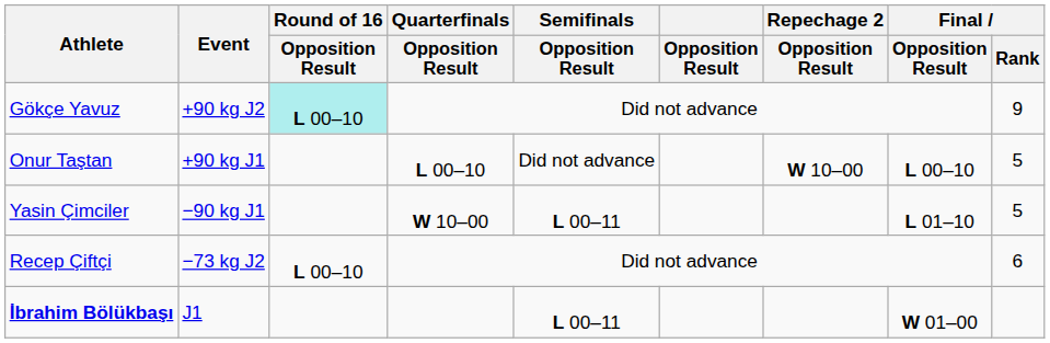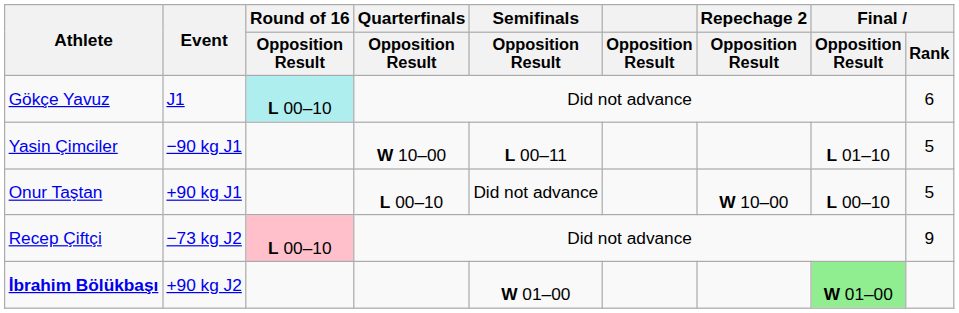Gökçe Yavuz | Event: +90 kg J2 -> J1
Gökçe Yavuz | Final / Rank: 9 -> 6
rows swapped: Yasin Çimciler <-> Onur Taştan
Recep Çiftçi | Round of 16 / Opposition Result: no background -> pink background
Recep Çiftçi | Final / Rank: 6 -> 9
İbrahim Bölükbaşı | Event: J1 -> +90 kg J2
İbrahim Bölükbaşı | Semifinals / Opposition Result: L 00–11 -> W 01–00
İbrahim Bölükbaşı | Final / Opposition Result: no background -> lightgreen background
